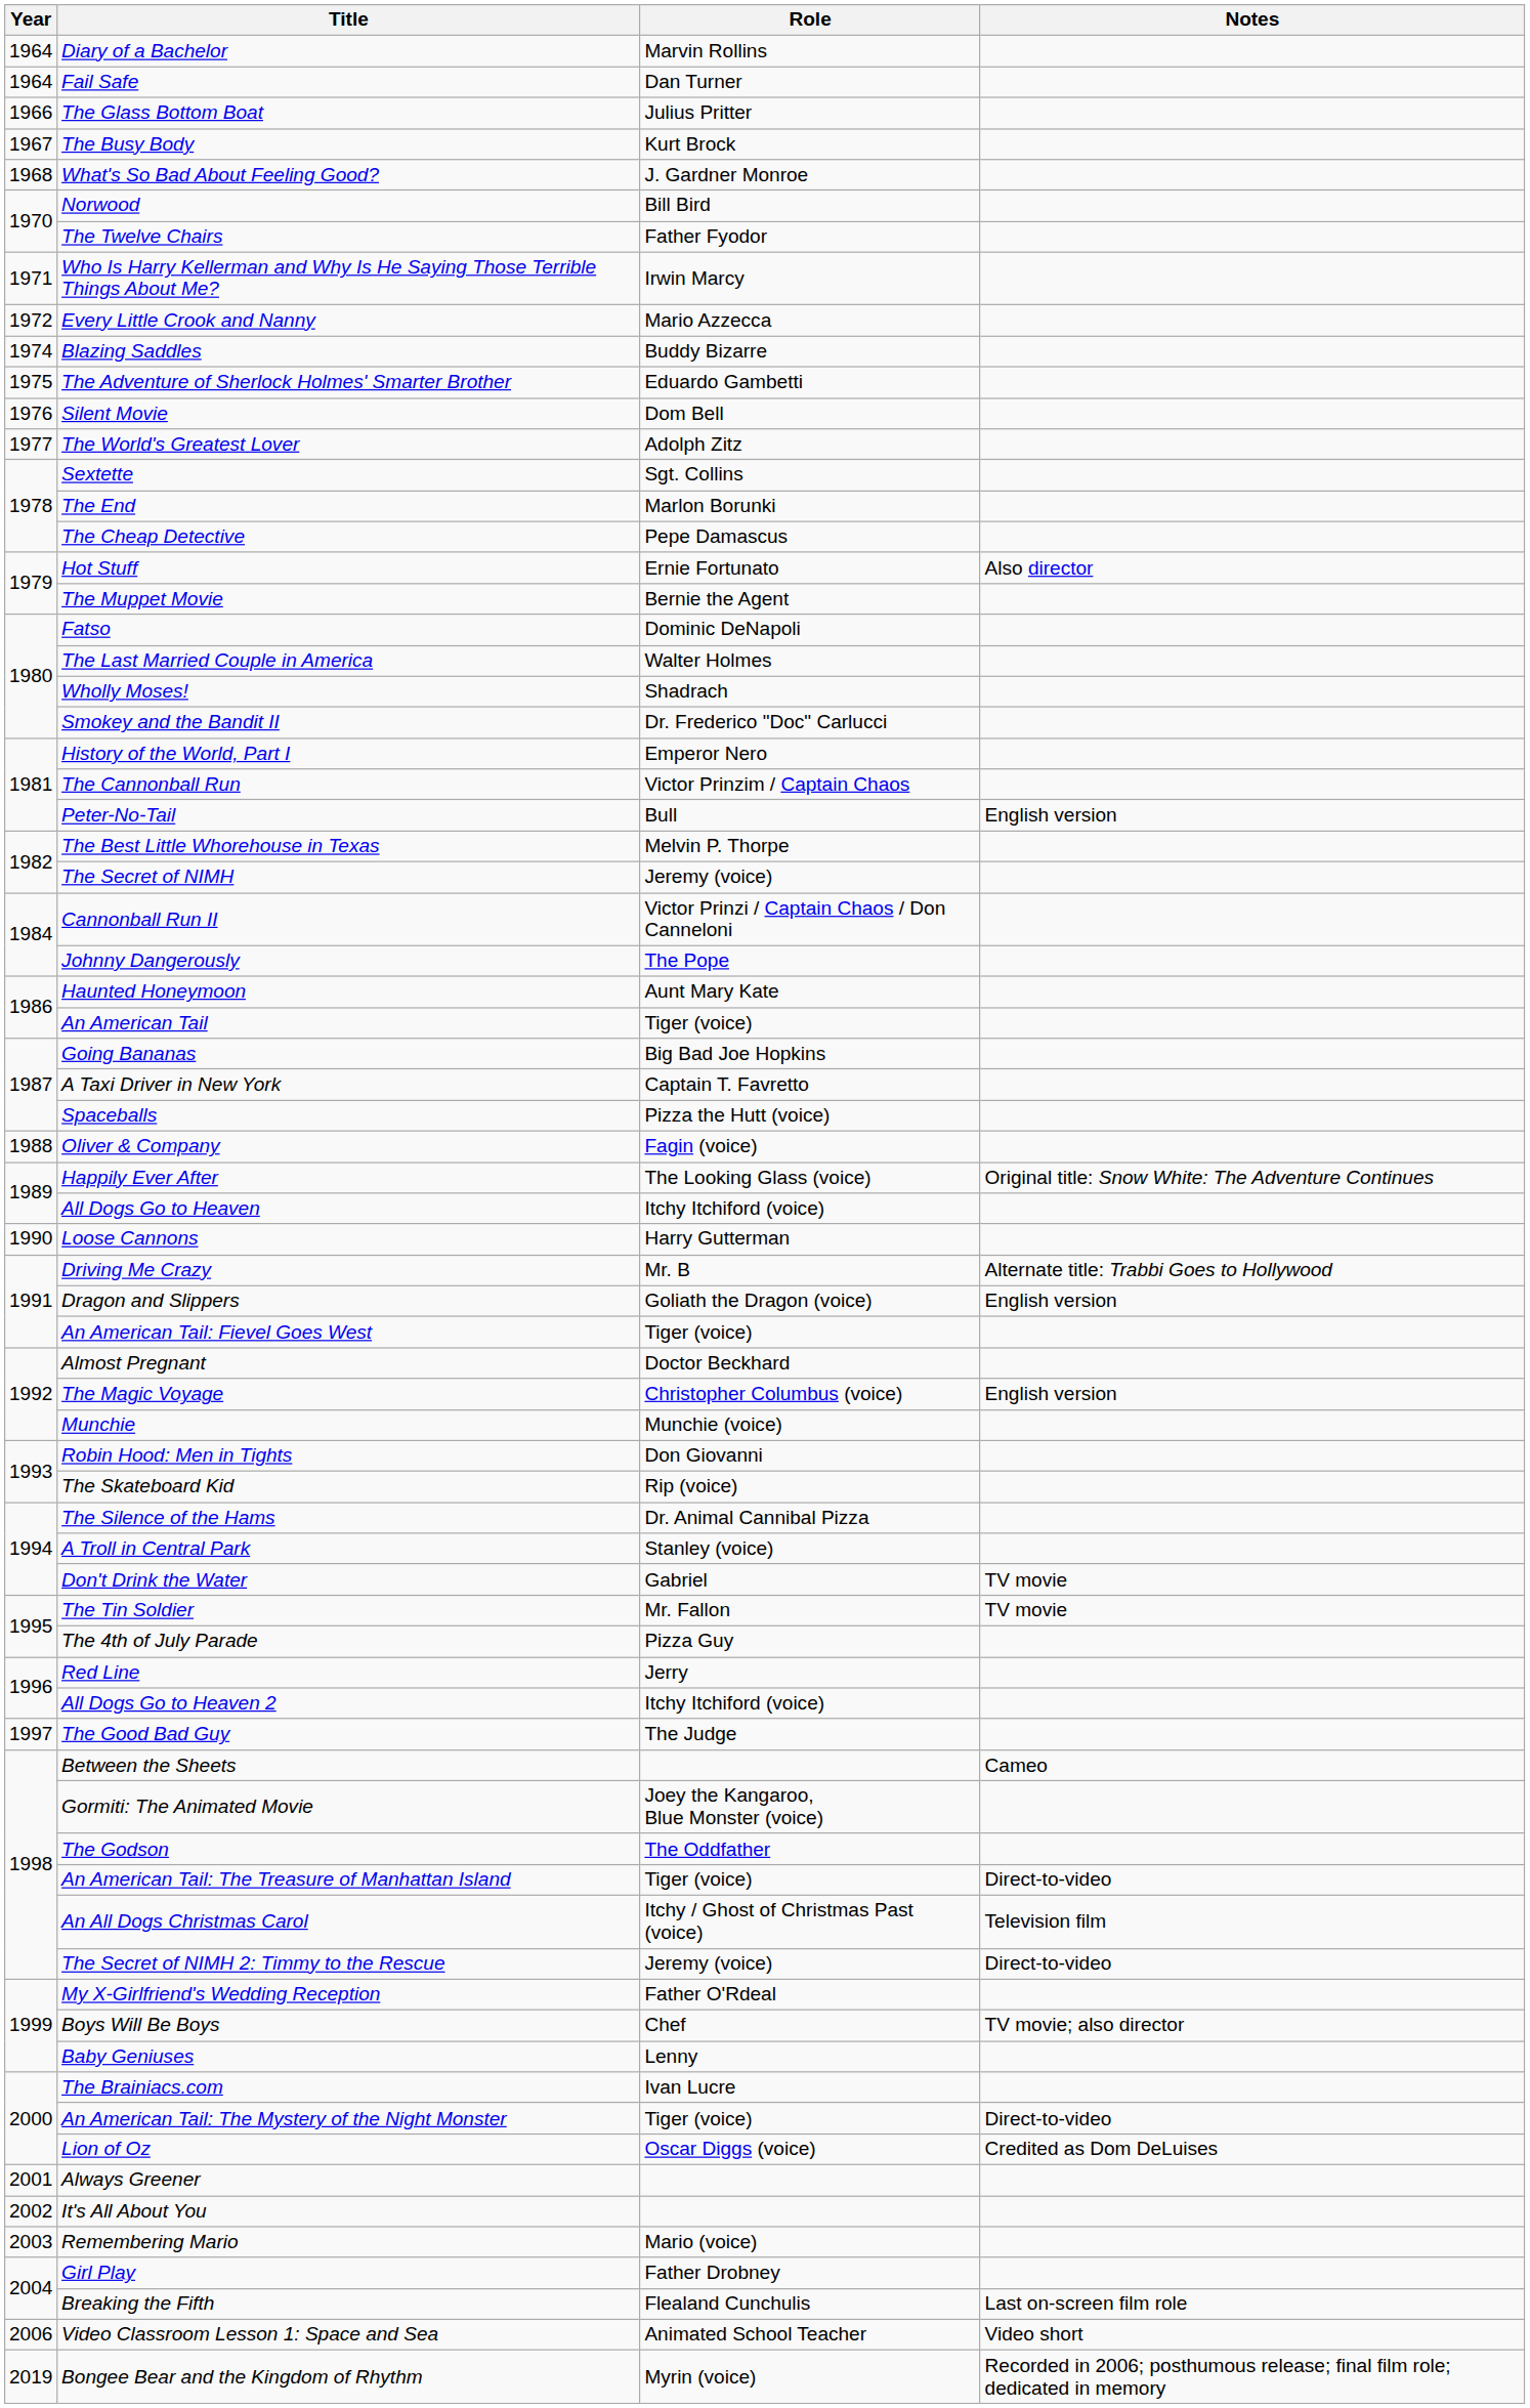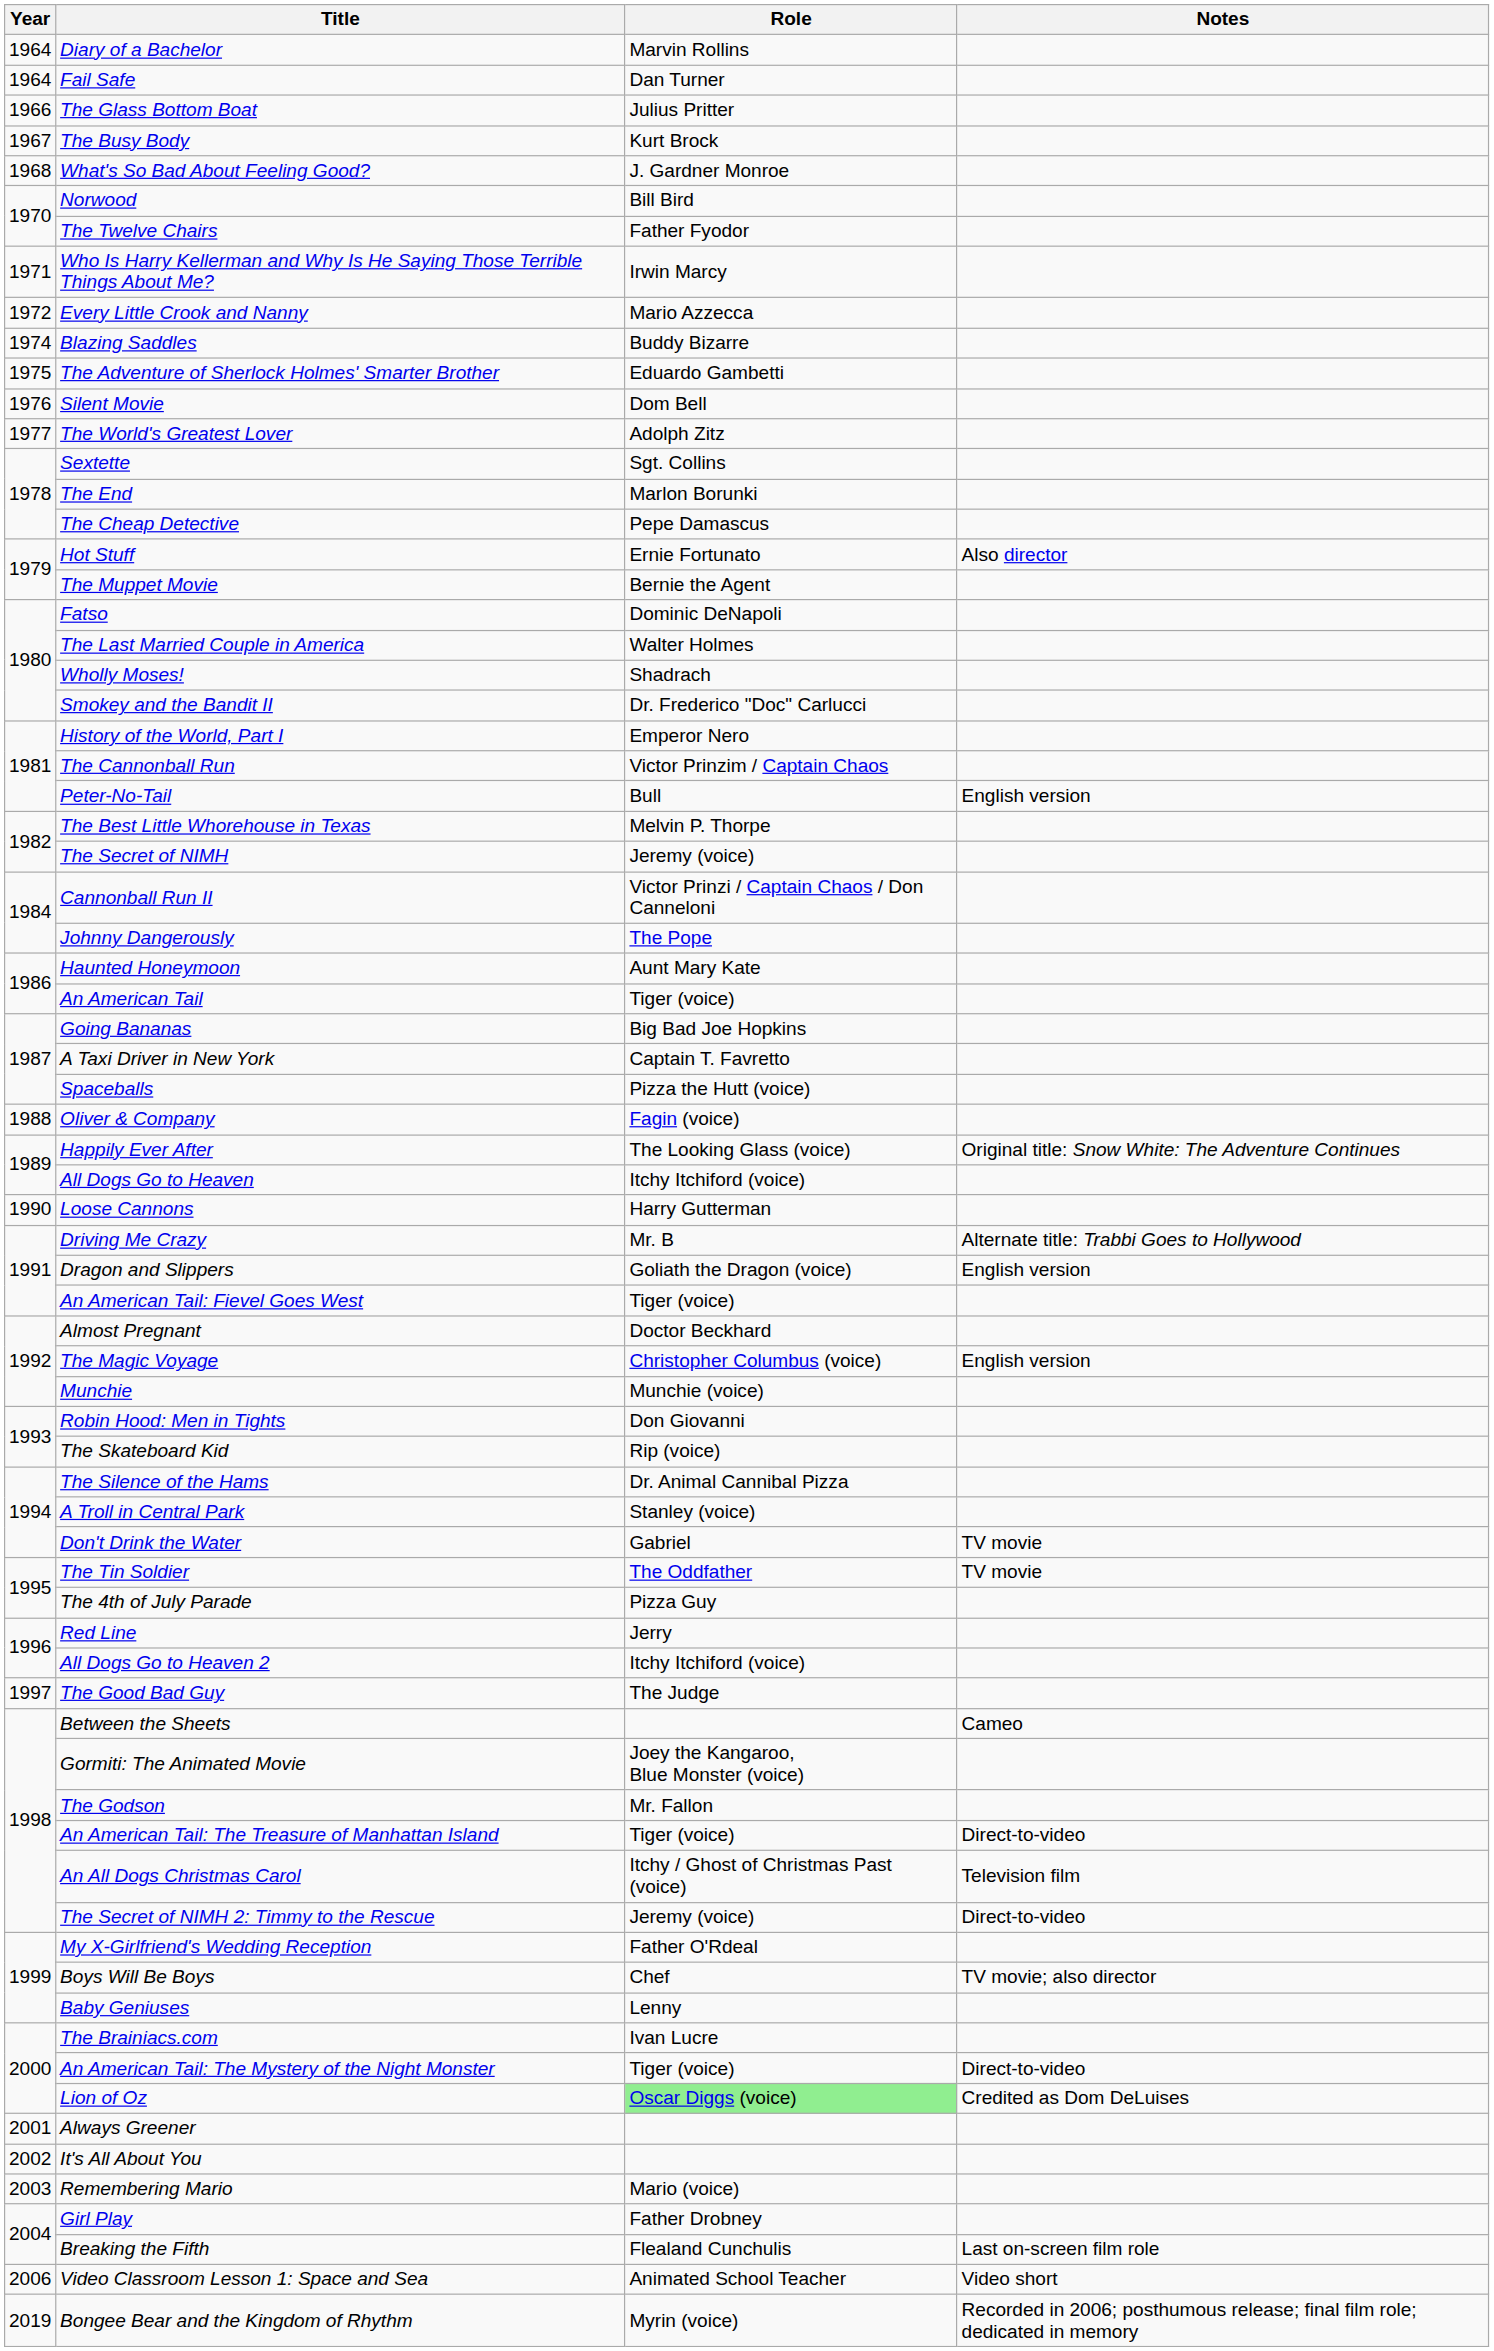The Tin Soldier | Role: Mr. Fallon -> The Oddfather
The Godson | Role: The Oddfather -> Mr. Fallon
Lion of Oz | Role: no background -> lightgreen background
